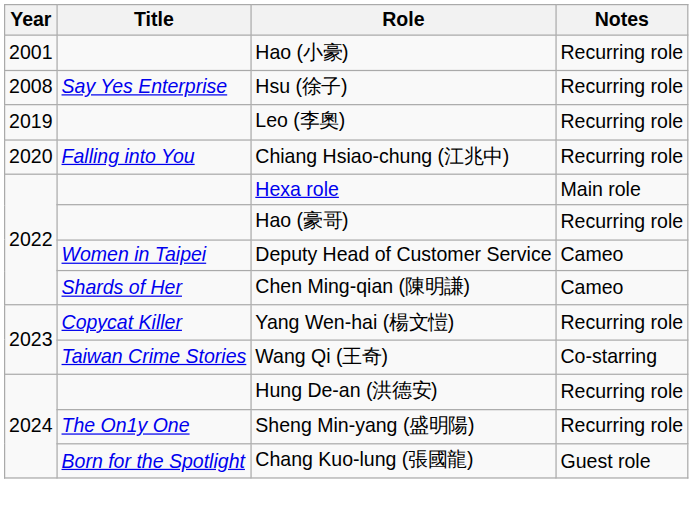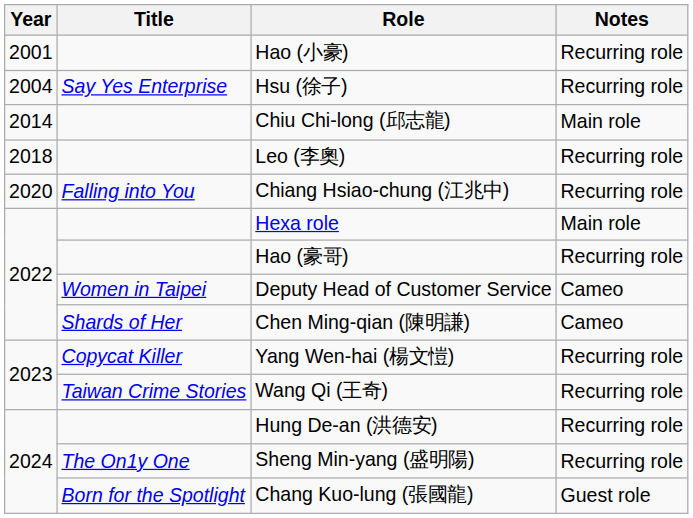Hsu (徐子) | Year: 2008 -> 2004
+ row: 2014 | Chiu Chi-long (邱志龍) | Main role
Leo (李奧) | Year: 2019 -> 2018
Wang Qi (王奇) | Notes: Co-starring -> Recurring role
